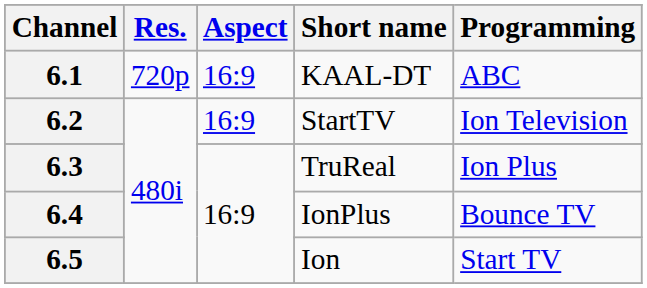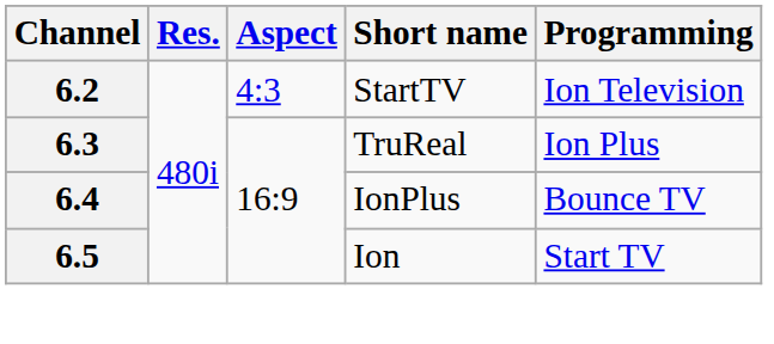- row: 6.1 | 720p | 16:9 | KAAL-DT | ABC
6.2 | Aspect: 16:9 -> 4:3
